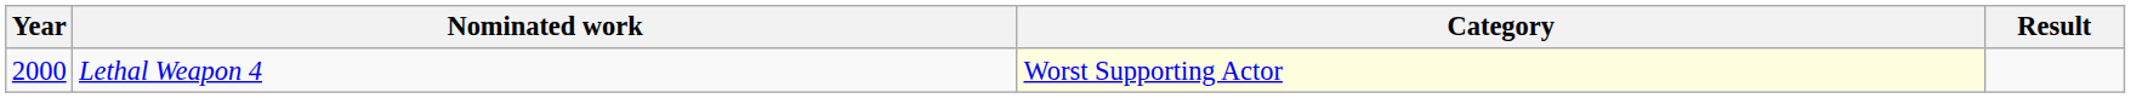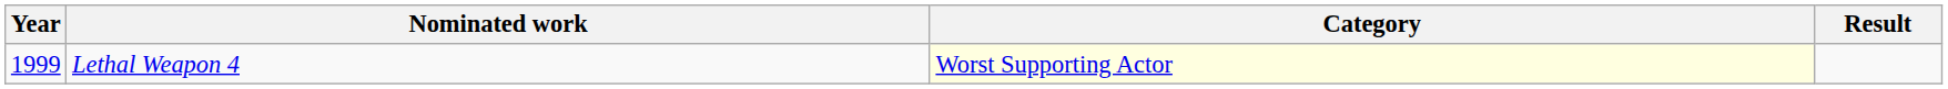Lethal Weapon 4 | Year: 2000 -> 1999
